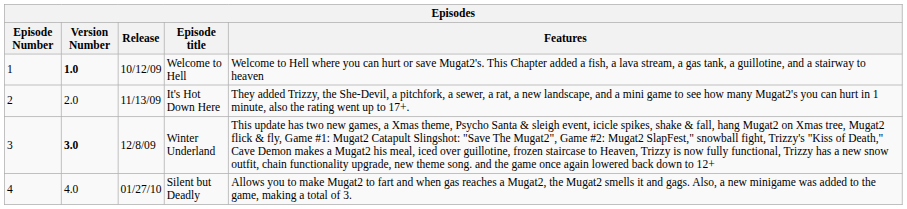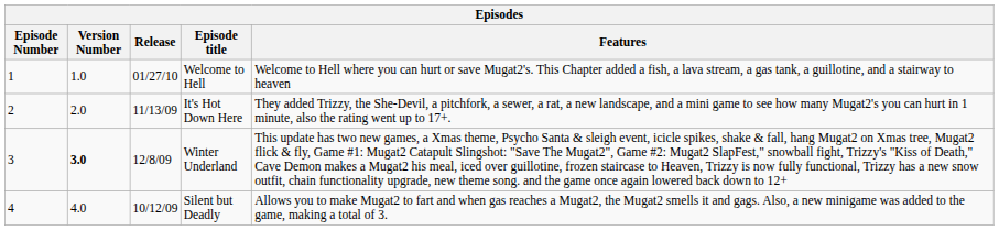Welcome to Hell | Version Number: bold -> normal
Welcome to Hell | Release: 10/12/09 -> 01/27/10
Silent but Deadly | Release: 01/27/10 -> 10/12/09
